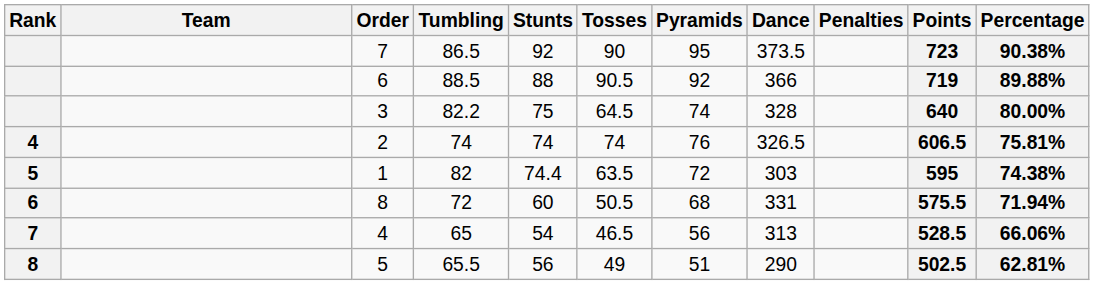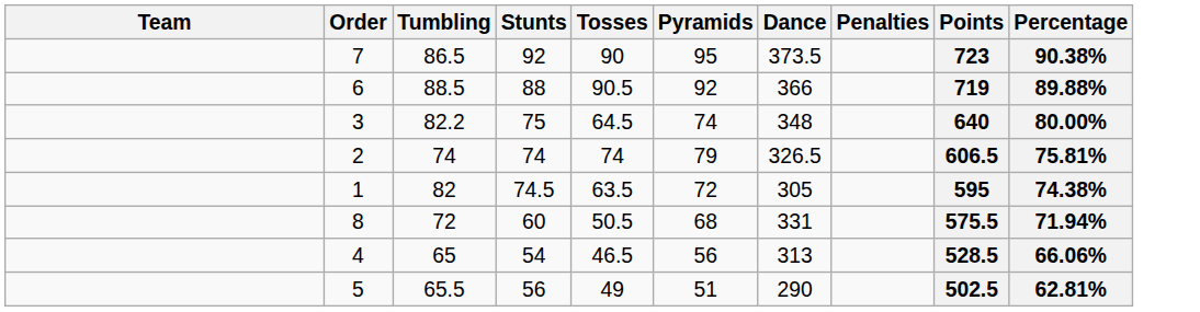- column: Rank | 4 | 5 | 6 | 7 | 8
3 | Dance: 328 -> 348
2 | Pyramids: 76 -> 79
1 | Stunts: 74.4 -> 74.5
1 | Dance: 303 -> 305
